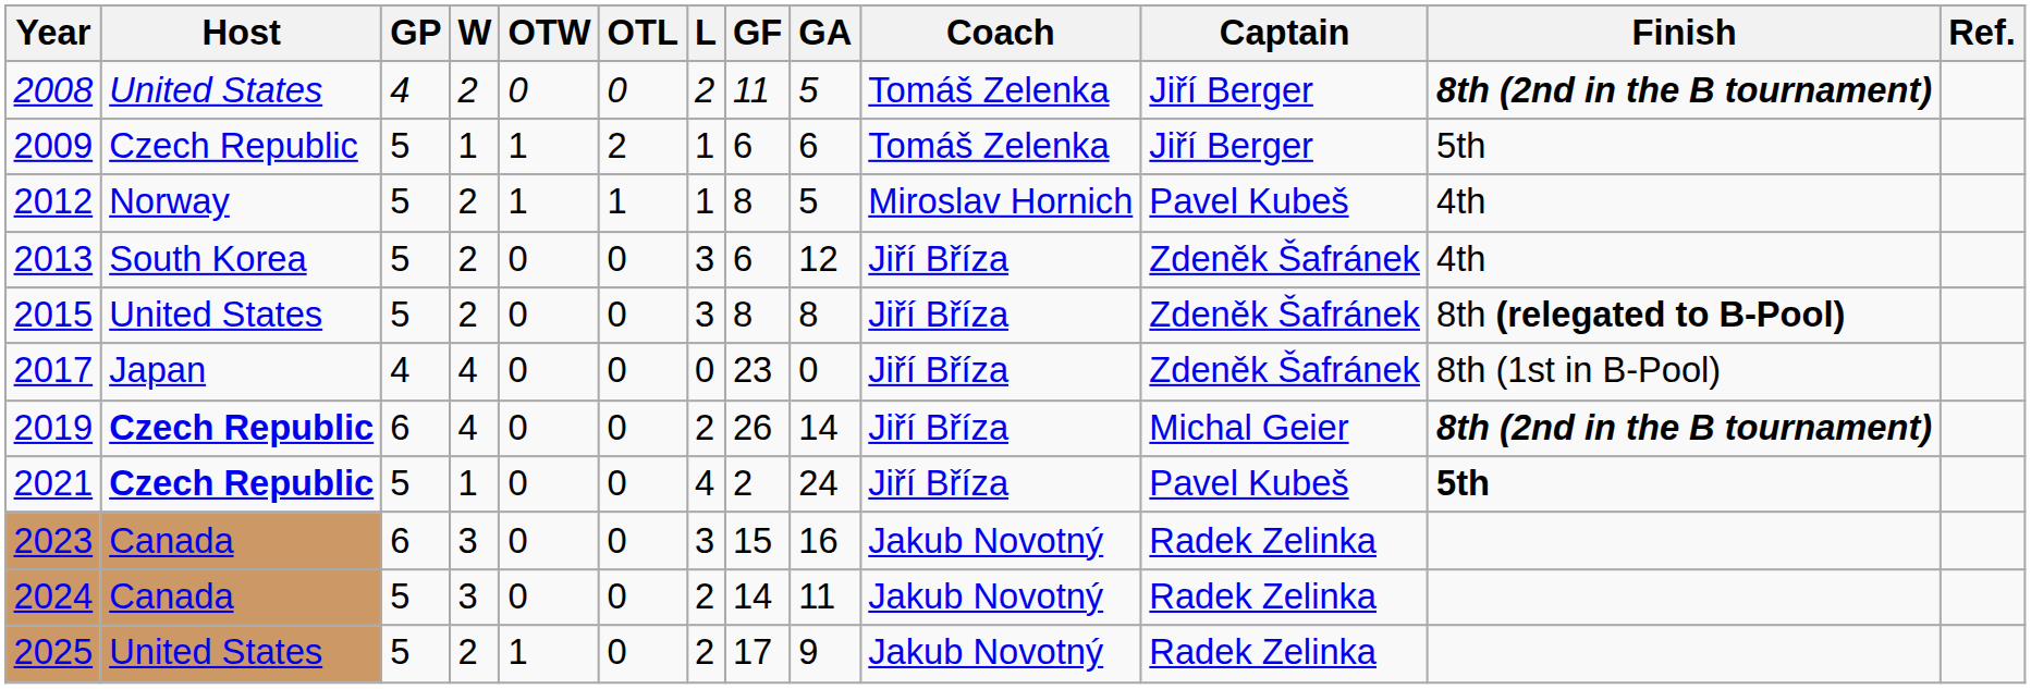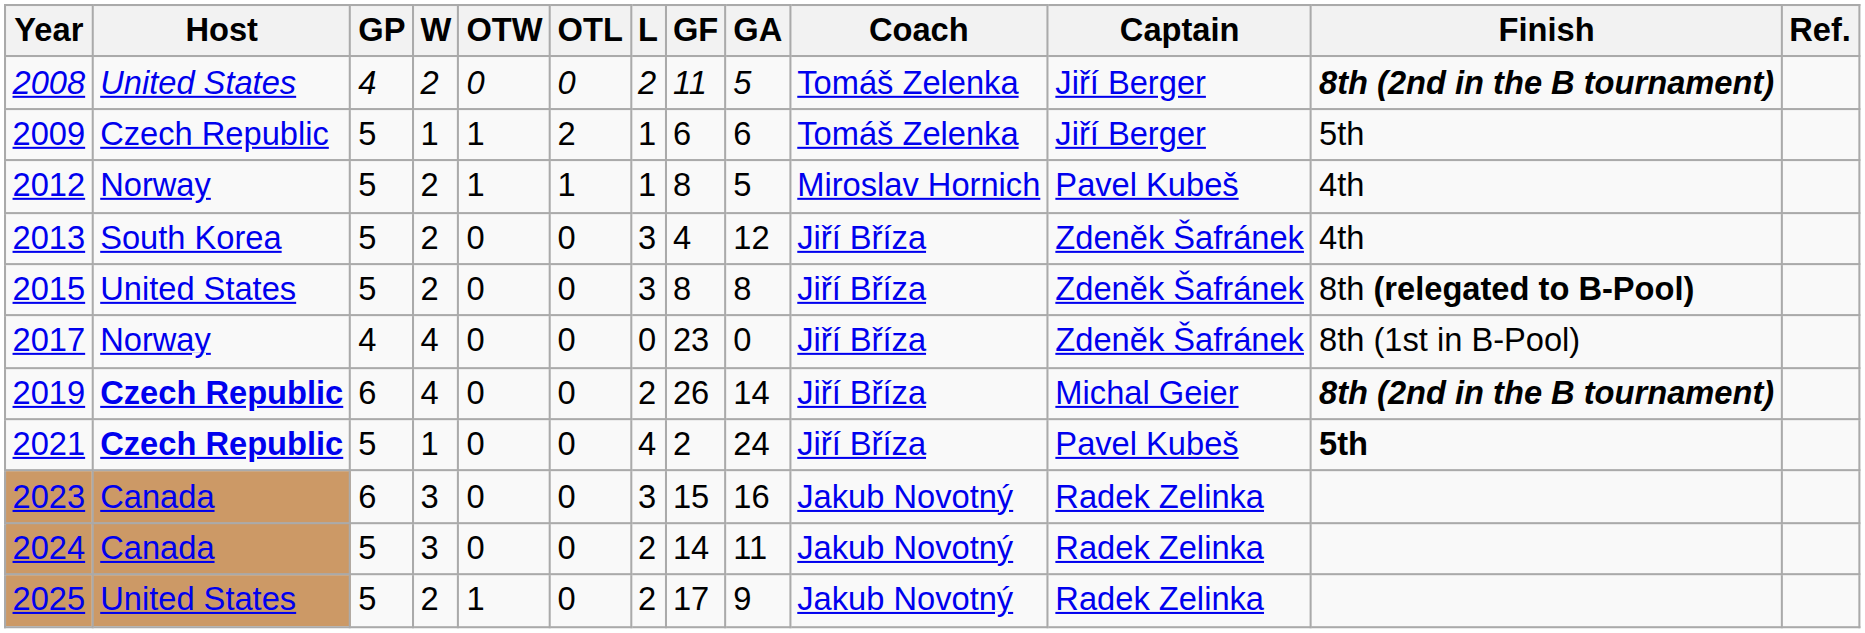2013 | GF: 6 -> 4
2017 | Host: Japan -> Norway
